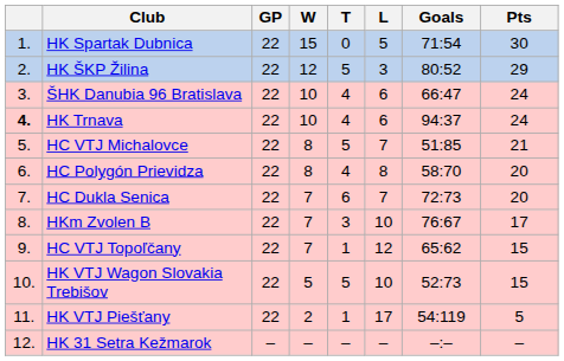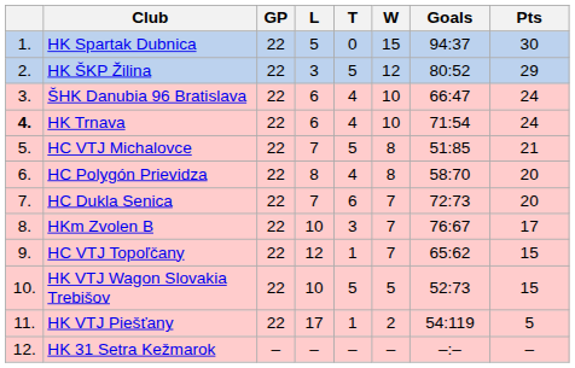columns swapped: W <-> L
HK Spartak Dubnica | Goals: 71:54 -> 94:37
HK Trnava | Goals: 94:37 -> 71:54
